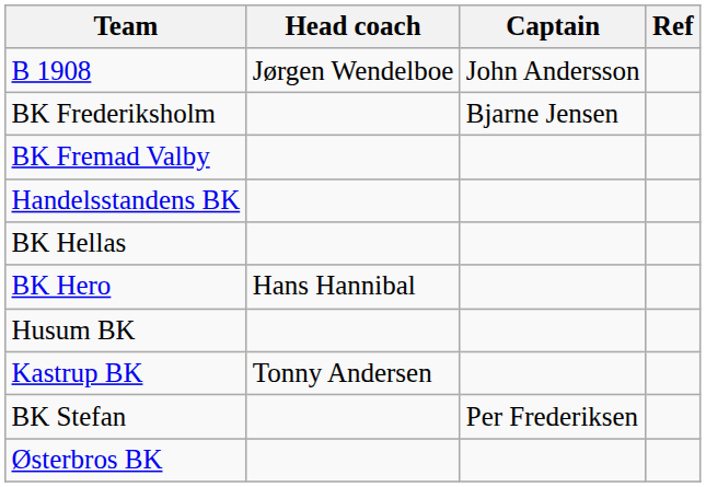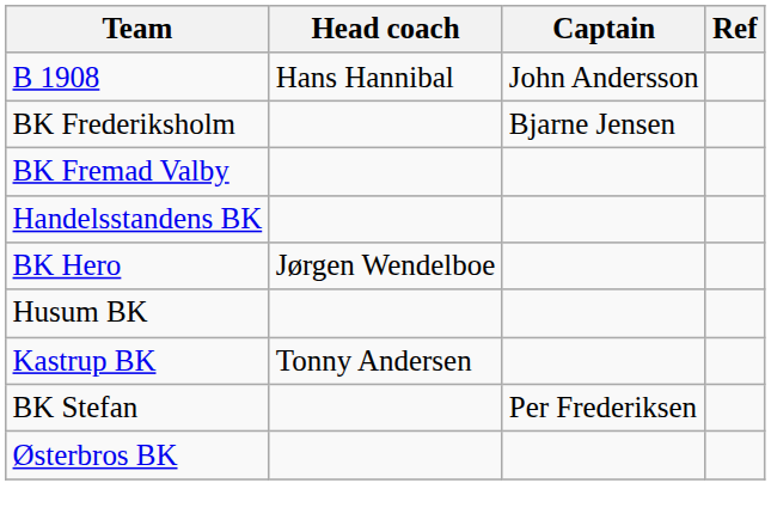B 1908 | Head coach: Jørgen Wendelboe -> Hans Hannibal
- row: BK Hellas
BK Hero | Head coach: Hans Hannibal -> Jørgen Wendelboe
